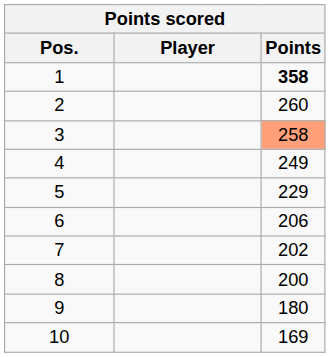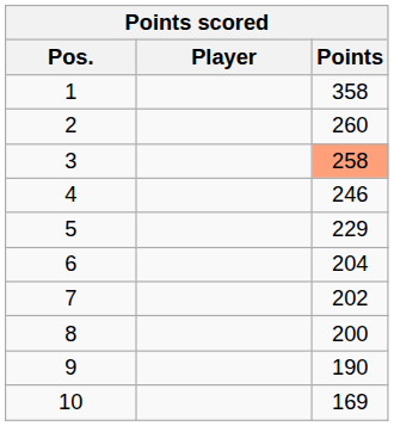1 | Points: bold -> normal
4 | Points: 249 -> 246
6 | Points: 206 -> 204
9 | Points: 180 -> 190
